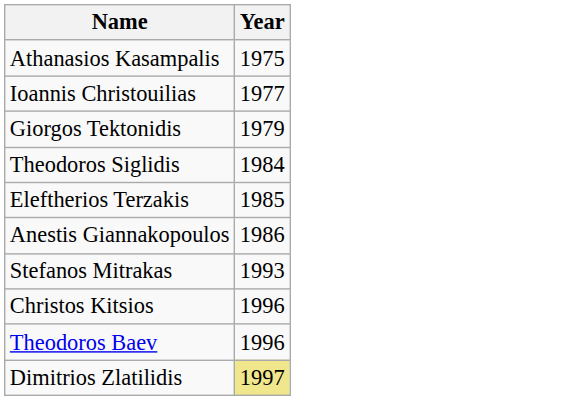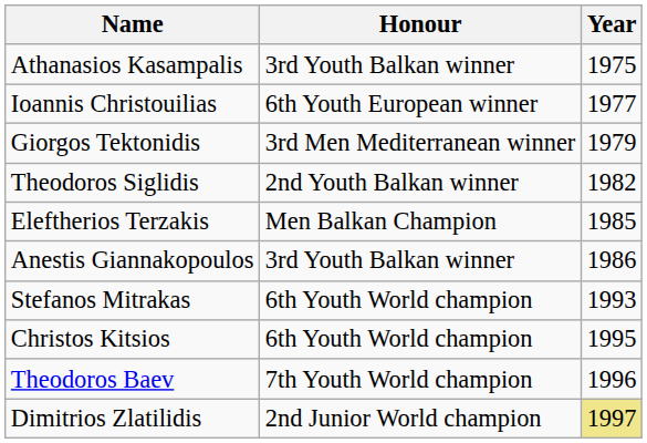+ column: Honour | 3rd Youth Balkan winner | 6th Youth European winner | 3rd Men Mediterranean winner | 2nd Youth Balkan winner | Men Balkan Champion | 3rd Youth Balkan winner | 6th Youth World champion | 6th Youth World champion | 7th Youth World champion | 2nd Junior World champion
Theodoros Siglidis | Year: 1984 -> 1982
Christos Kitsios | Year: 1996 -> 1995
